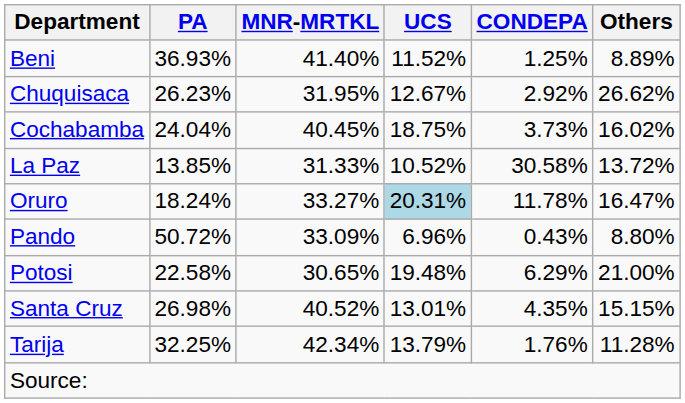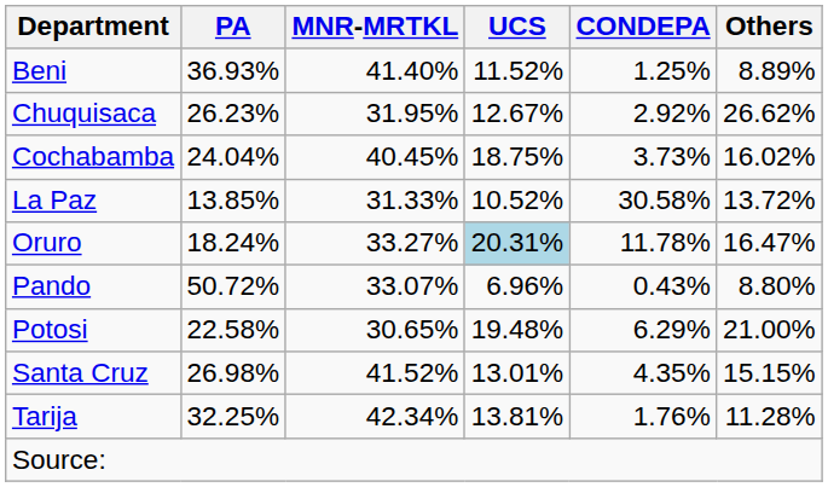Pando | MNR-MRTKL: 33.09% -> 33.07%
Santa Cruz | MNR-MRTKL: 40.52% -> 41.52%
Tarija | UCS: 13.79% -> 13.81%
